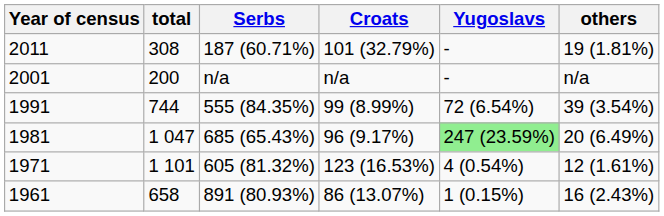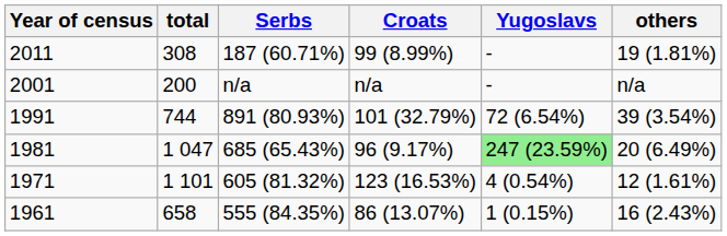2011 | Croats: 101 (32.79%) -> 99 (8.99%)
1991 | Serbs: 555 (84.35%) -> 891 (80.93%)
1991 | Croats: 99 (8.99%) -> 101 (32.79%)
1961 | Serbs: 891 (80.93%) -> 555 (84.35%)
